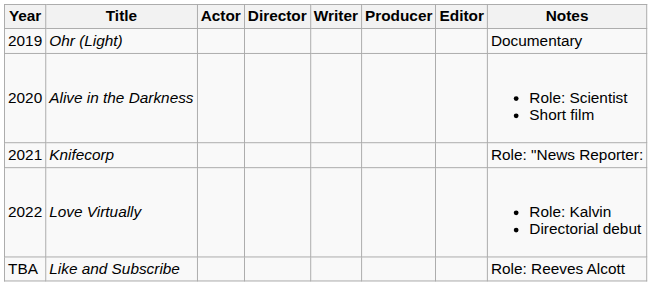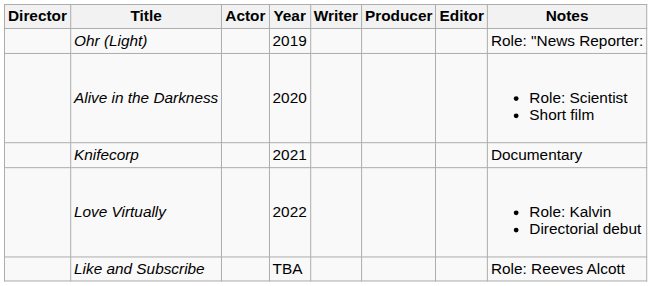columns swapped: Year <-> Director
Ohr (Light) | Notes: Documentary -> Role: "News Reporter:
Knifecorp | Notes: Role: "News Reporter: -> Documentary
